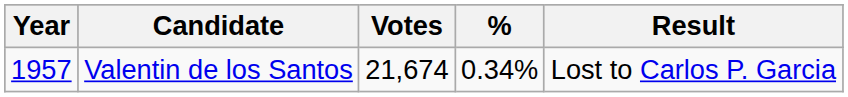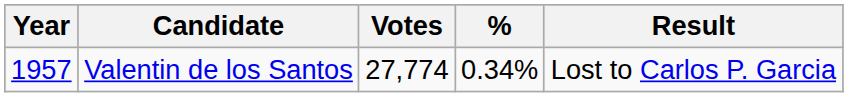Valentin de los Santos | Votes: 21,674 -> 27,774
